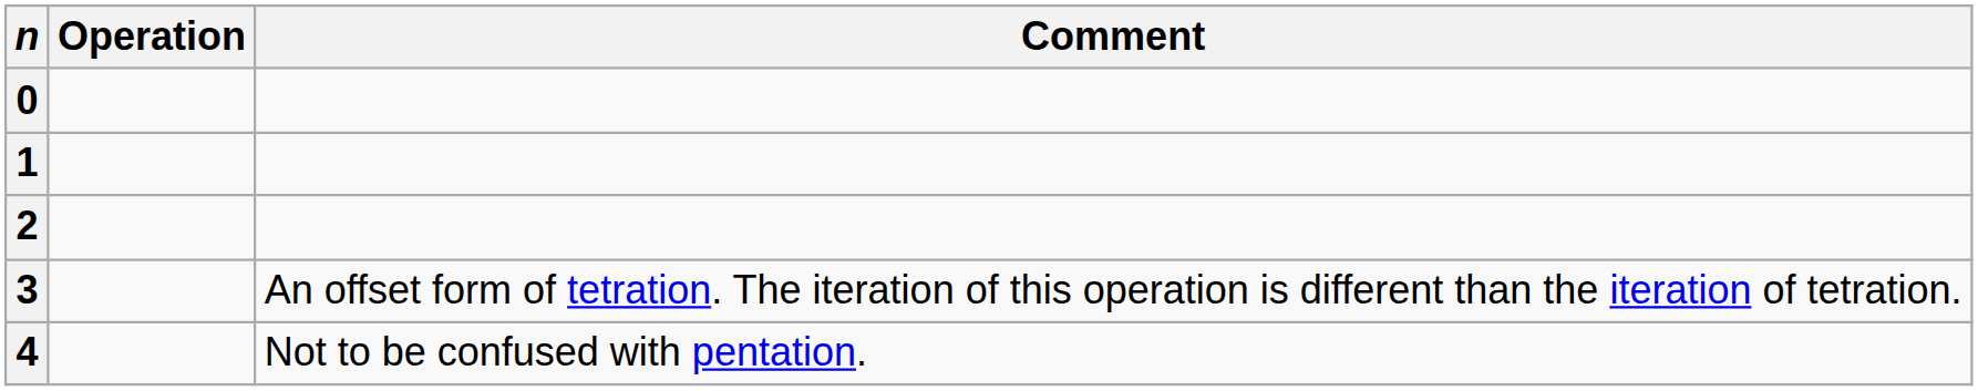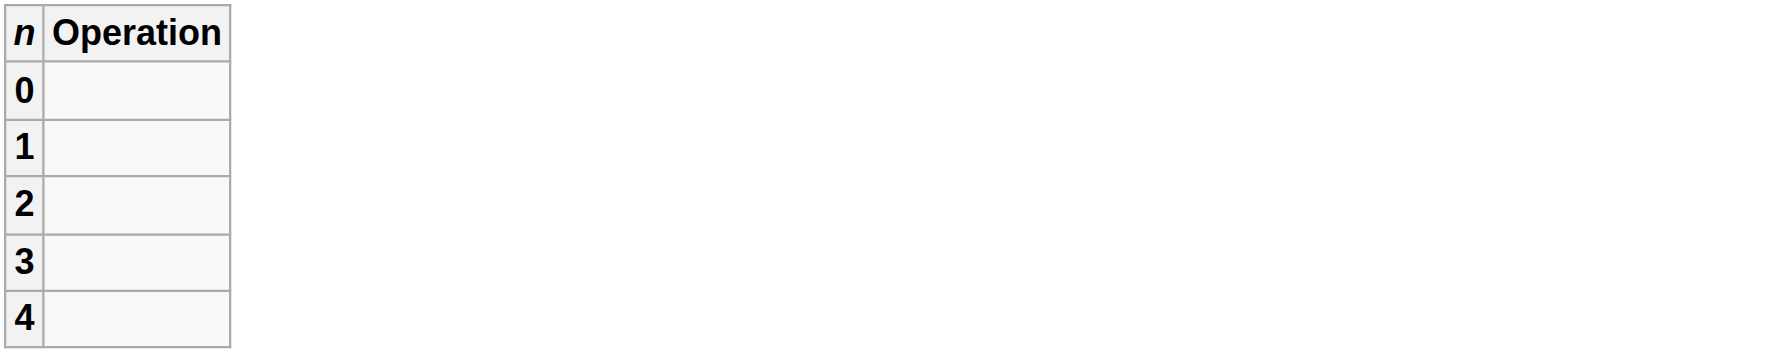- column: Comment | An offset form of tetration. The iteration of this operation is different than the iteration of tetration. | Not to be confused with pentation.
